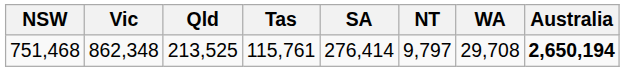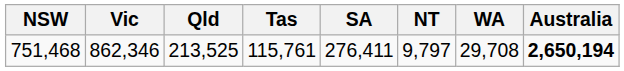751,468 | Vic: 862,348 -> 862,346
751,468 | SA: 276,414 -> 276,411
